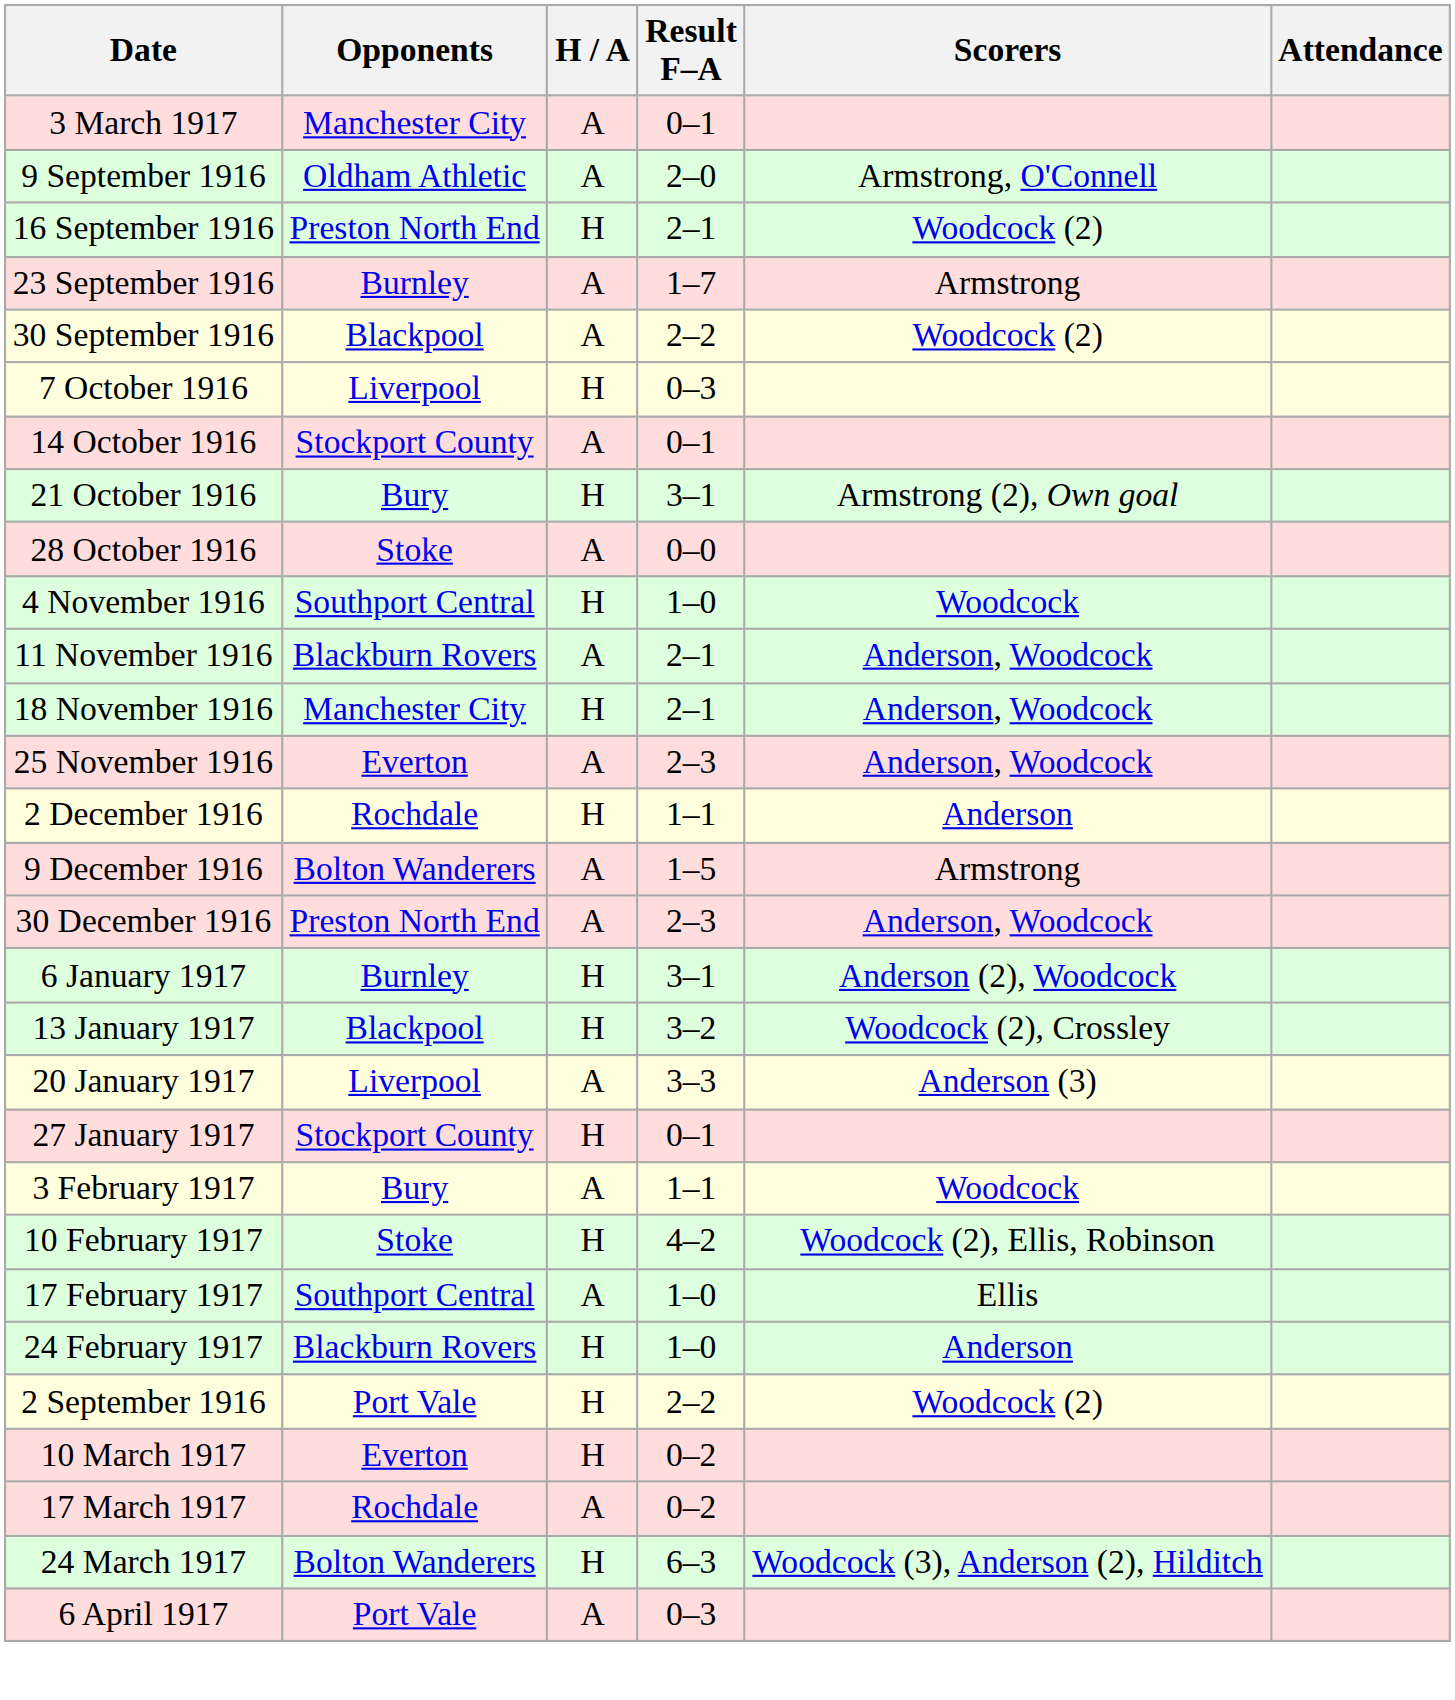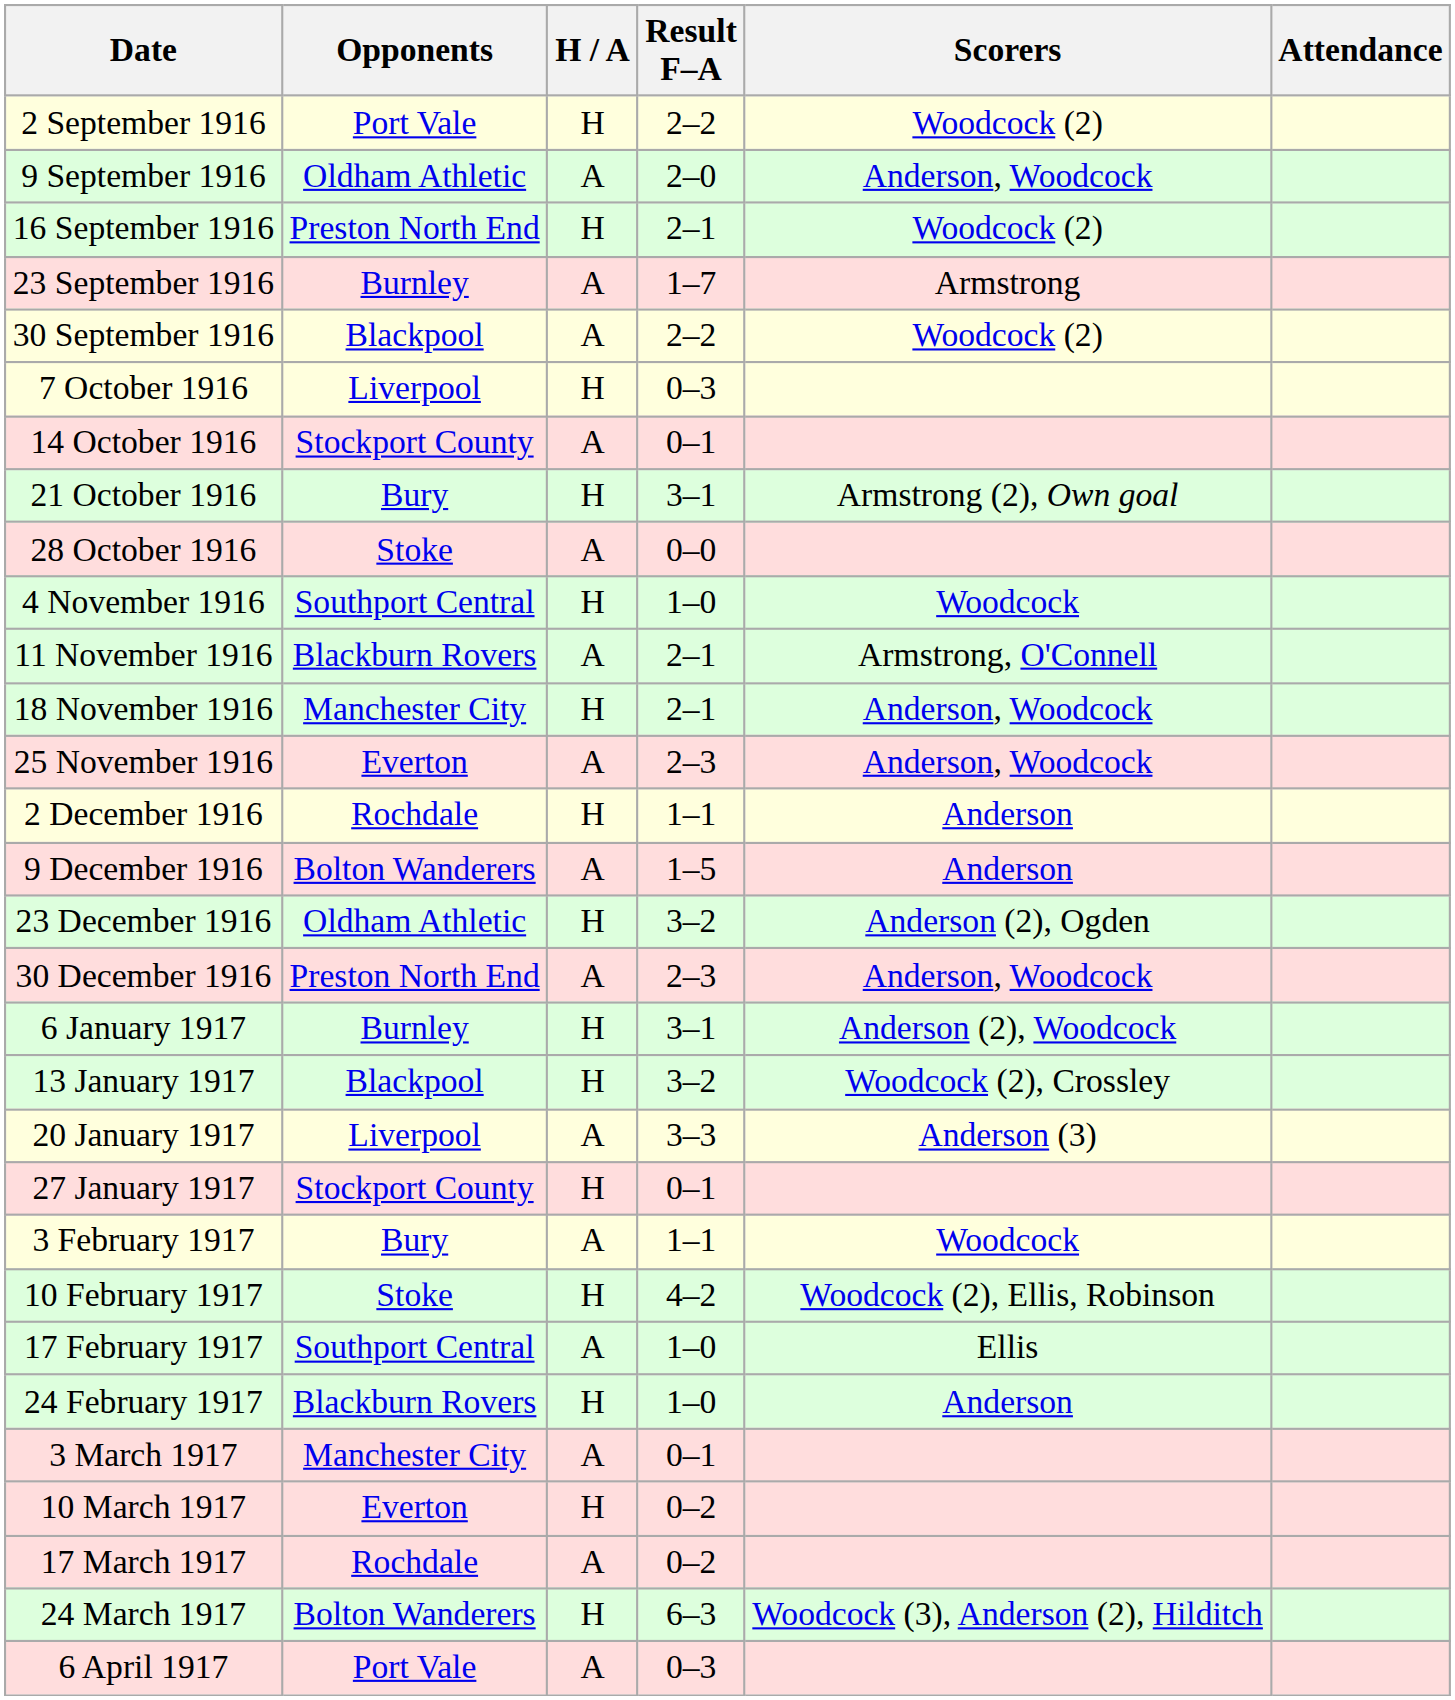rows swapped: 2 September 1916 <-> 3 March 1917
9 September 1916 | Scorers: Armstrong, O'Connell -> Anderson, Woodcock
11 November 1916 | Scorers: Anderson, Woodcock -> Armstrong, O'Connell
9 December 1916 | Scorers: Armstrong -> Anderson
+ row: 23 December 1916 | Oldham Athletic | H | 3–2 | Anderson (2), Ogden
